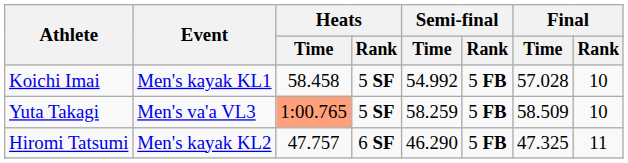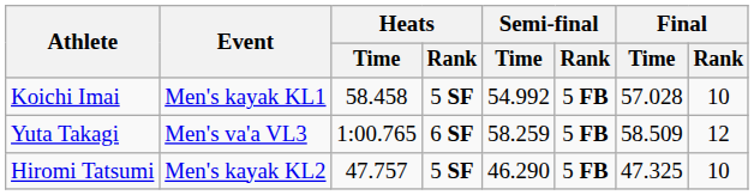Yuta Takagi | Heats / Time: lightsalmon background -> no background
Yuta Takagi | Heats / Rank: 5 SF -> 6 SF
Yuta Takagi | Final / Rank: 10 -> 12
Hiromi Tatsumi | Heats / Rank: 6 SF -> 5 SF
Hiromi Tatsumi | Final / Rank: 11 -> 10
